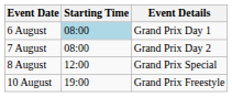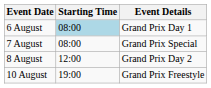7 August | Event Details: Grand Prix Day 2 -> Grand Prix Special
8 August | Event Details: Grand Prix Special -> Grand Prix Day 2
